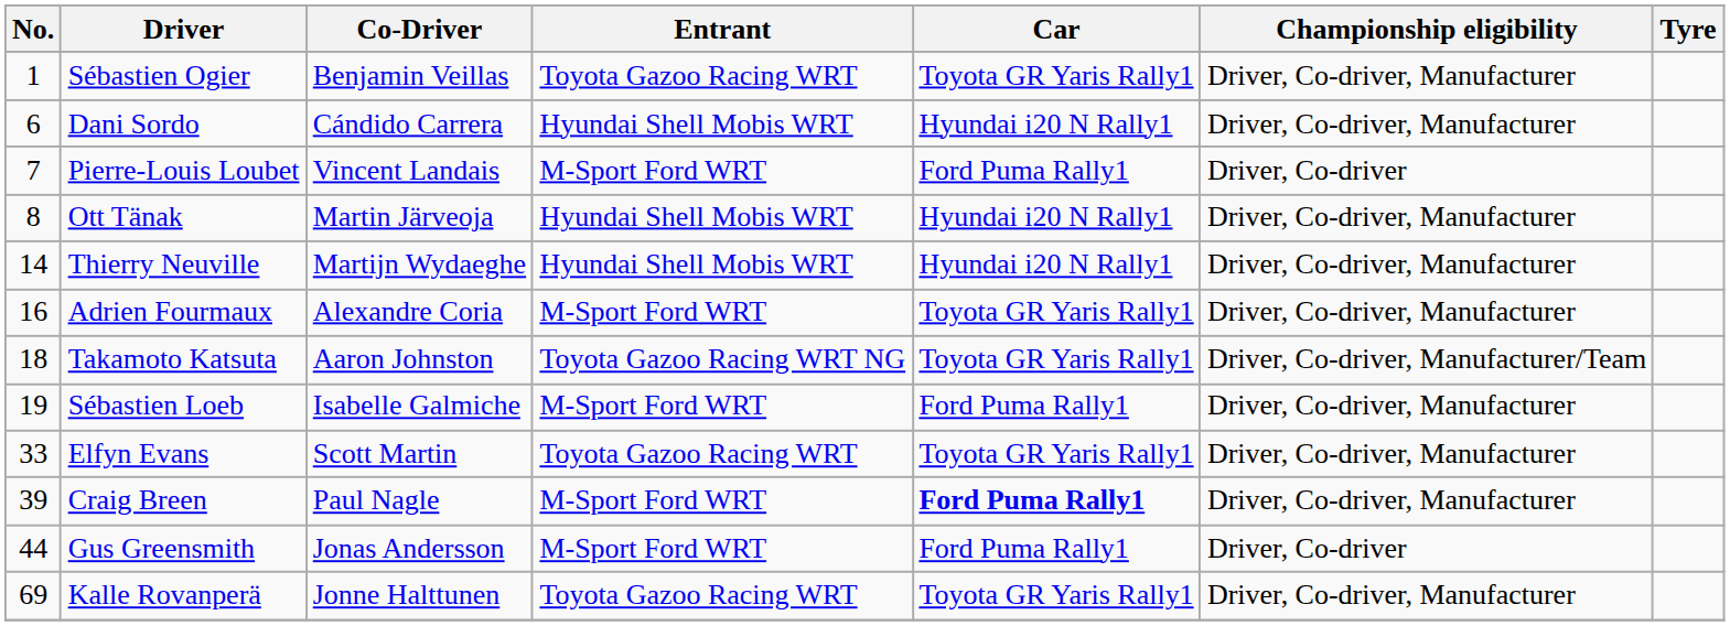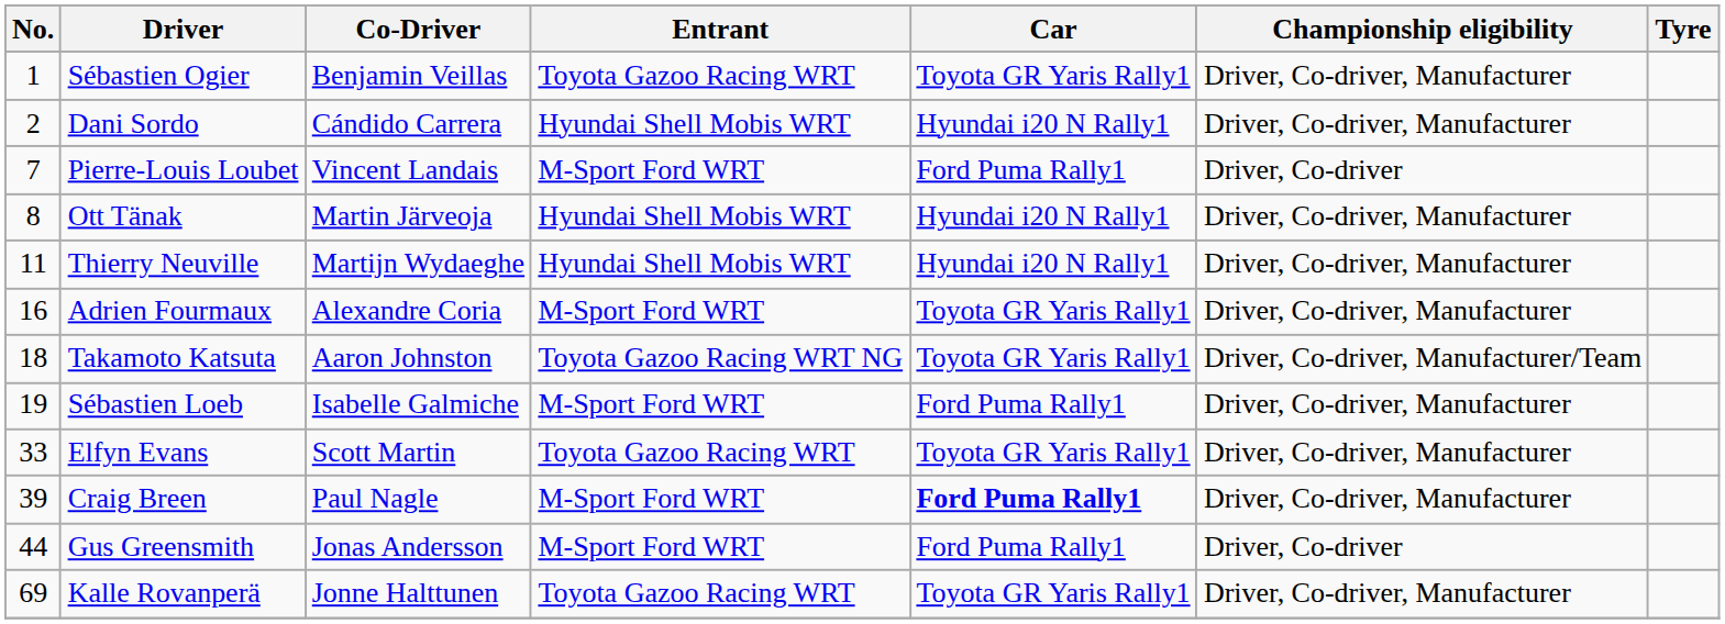Dani Sordo | No.: 6 -> 2
Thierry Neuville | No.: 14 -> 11
